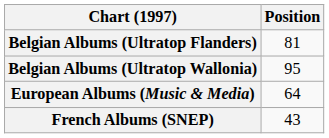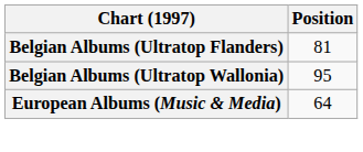- row: French Albums (SNEP) | 43
